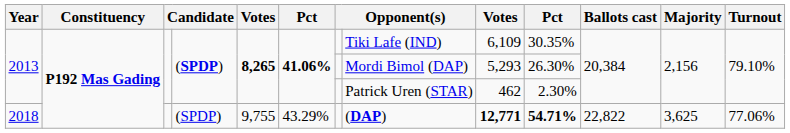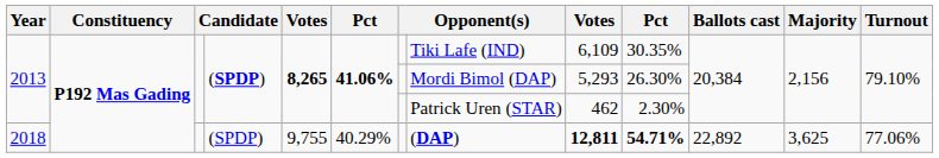2018 | column 6: 43.29% -> 40.29%
2018 | column 9: 12,771 -> 12,811
2018 | Ballots cast: 22,822 -> 22,892
